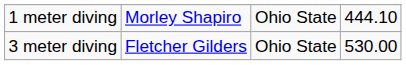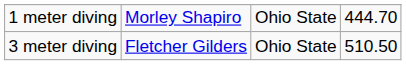1 meter diving | column 4: 444.10 -> 444.70
3 meter diving | column 4: 530.00 -> 510.50
